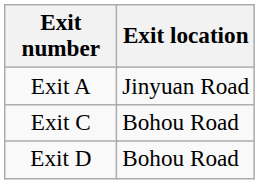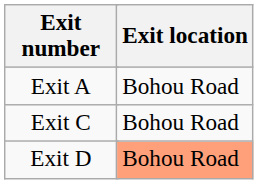Exit A | Exit location: Jinyuan Road -> Bohou Road
Exit D | Exit location: no background -> lightsalmon background
